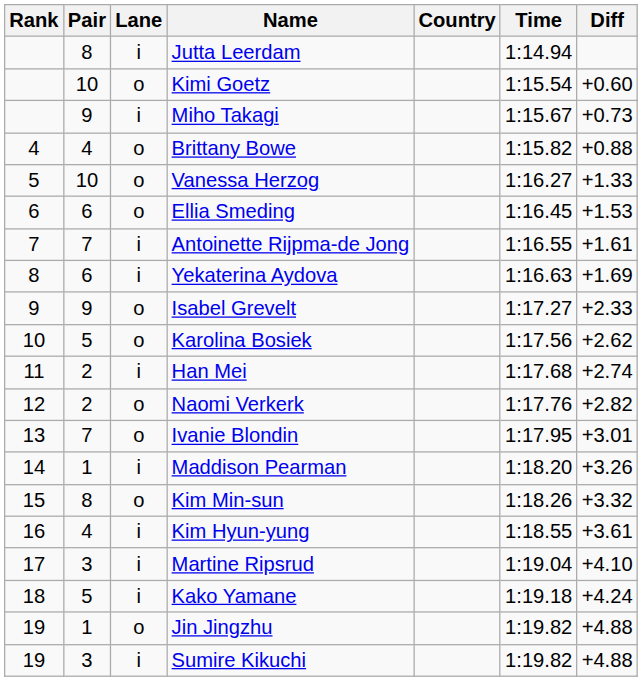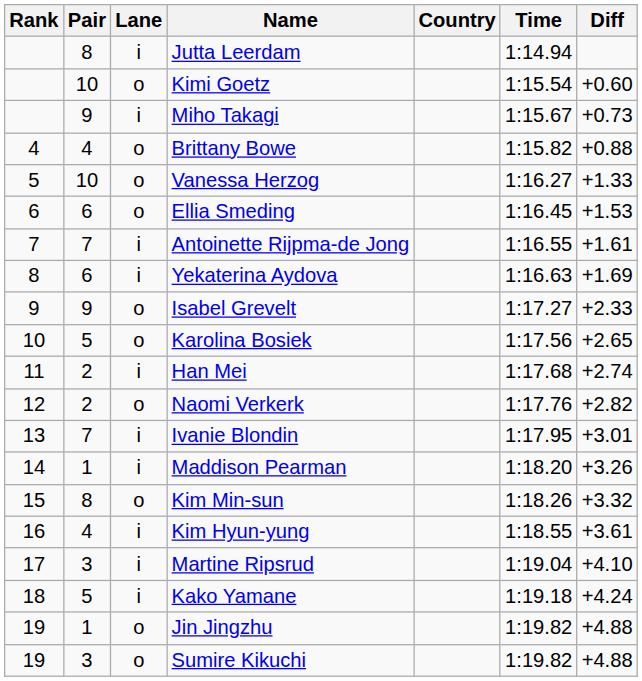Karolina Bosiek | Diff: +2.62 -> +2.65
Ivanie Blondin | Lane: o -> i
Sumire Kikuchi | Lane: i -> o
